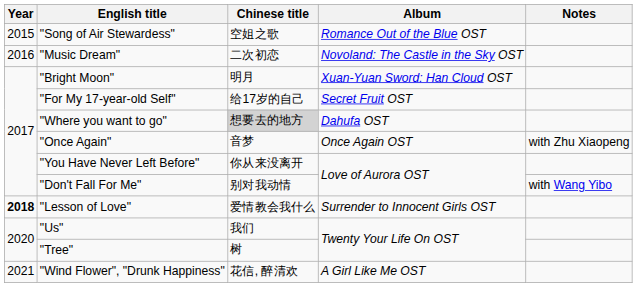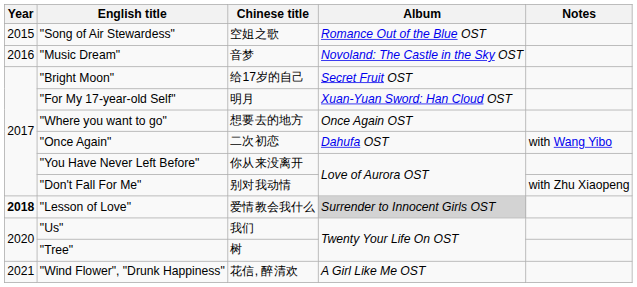"Music Dream" | Chinese title: 二次初恋 -> 音梦
"Bright Moon" | Chinese title: 明月 -> 给17岁的自己
"Bright Moon" | Album: Xuan-Yuan Sword: Han Cloud OST -> Secret Fruit OST
"For My 17-year-old Self" | Chinese title: 给17岁的自己 -> 明月
"For My 17-year-old Self" | Album: Secret Fruit OST -> Xuan-Yuan Sword: Han Cloud OST
"Where you want to go" | Chinese title: lightgrey background -> no background
"Where you want to go" | Album: Dahufa OST -> Once Again OST
"Once Again" | Chinese title: 音梦 -> 二次初恋
"Once Again" | Album: Once Again OST -> Dahufa OST
"Once Again" | Notes: with Zhu Xiaopeng -> with Wang Yibo
"Don't Fall For Me" | Notes: with Wang Yibo -> with Zhu Xiaopeng
"Lesson of Love" | Album: no background -> lightgrey background
